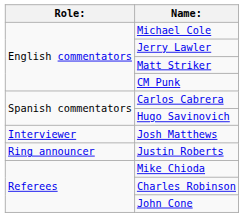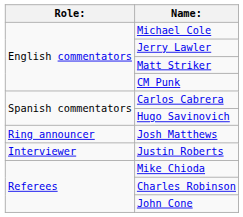Josh Matthews | Role:: Interviewer -> Ring announcer
Justin Roberts | Role:: Ring announcer -> Interviewer
